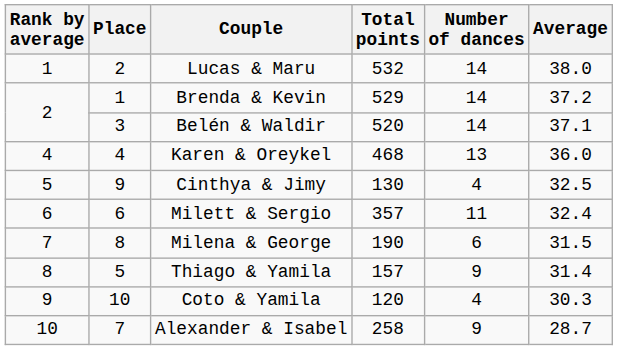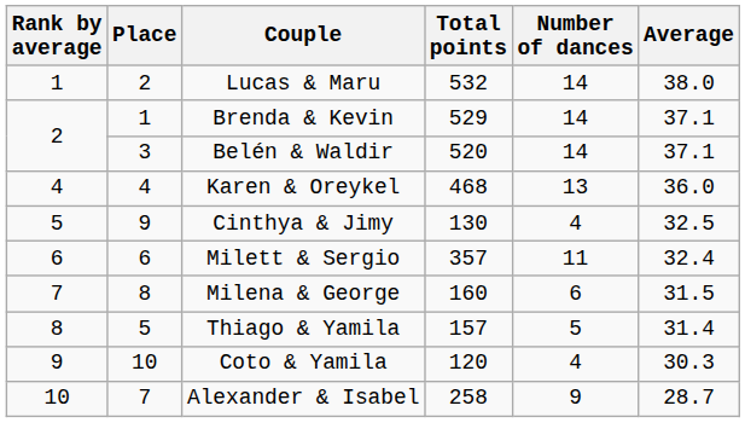Brenda & Kevin | Average: 37.2 -> 37.1
Milena & George | Total points: 190 -> 160
Thiago & Yamila | Number of dances: 9 -> 5
